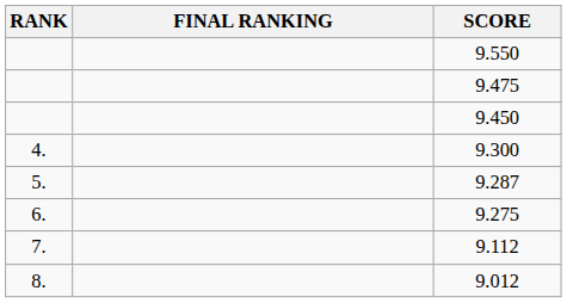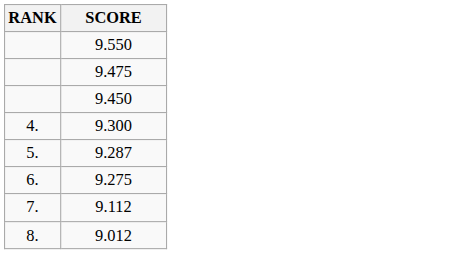- column: FINAL RANKING
